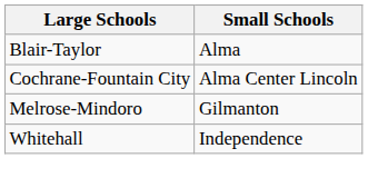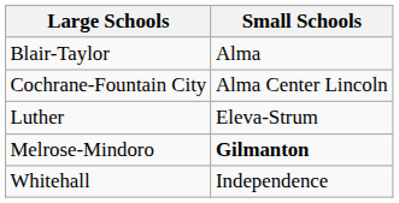+ row: Luther | Eleva-Strum
Melrose-Mindoro | Small Schools: normal -> bold
